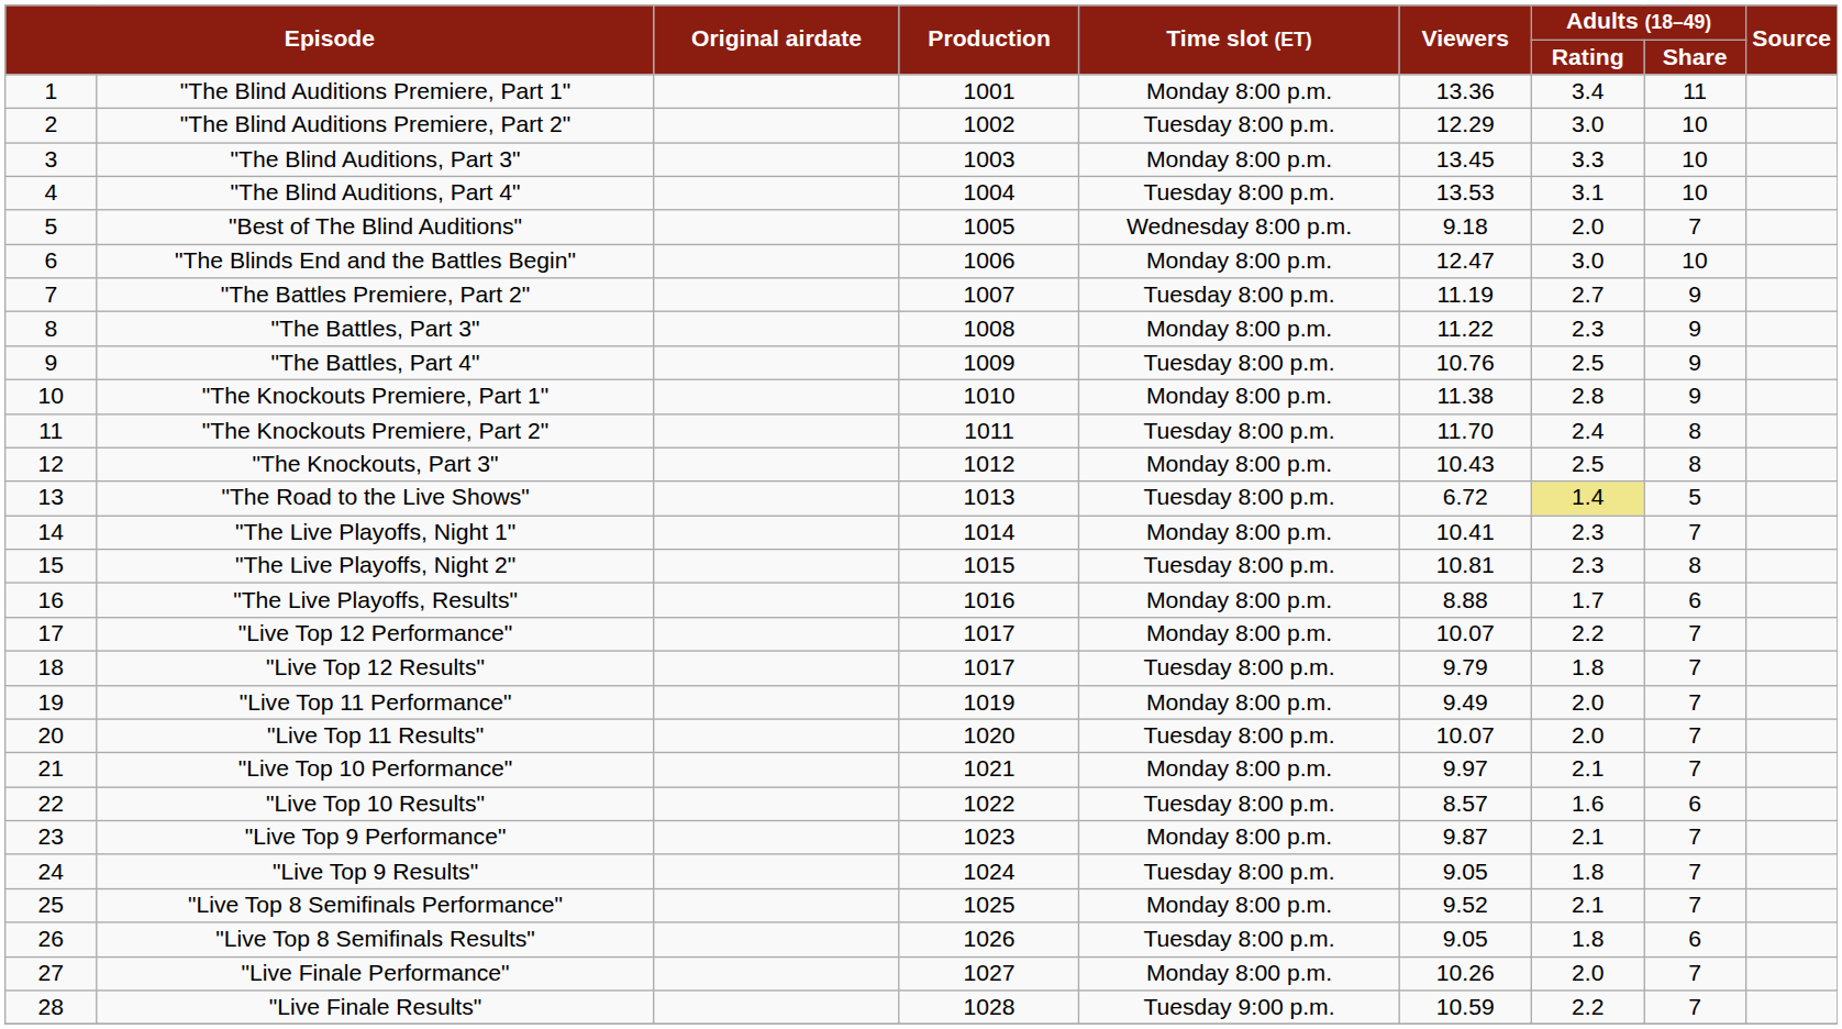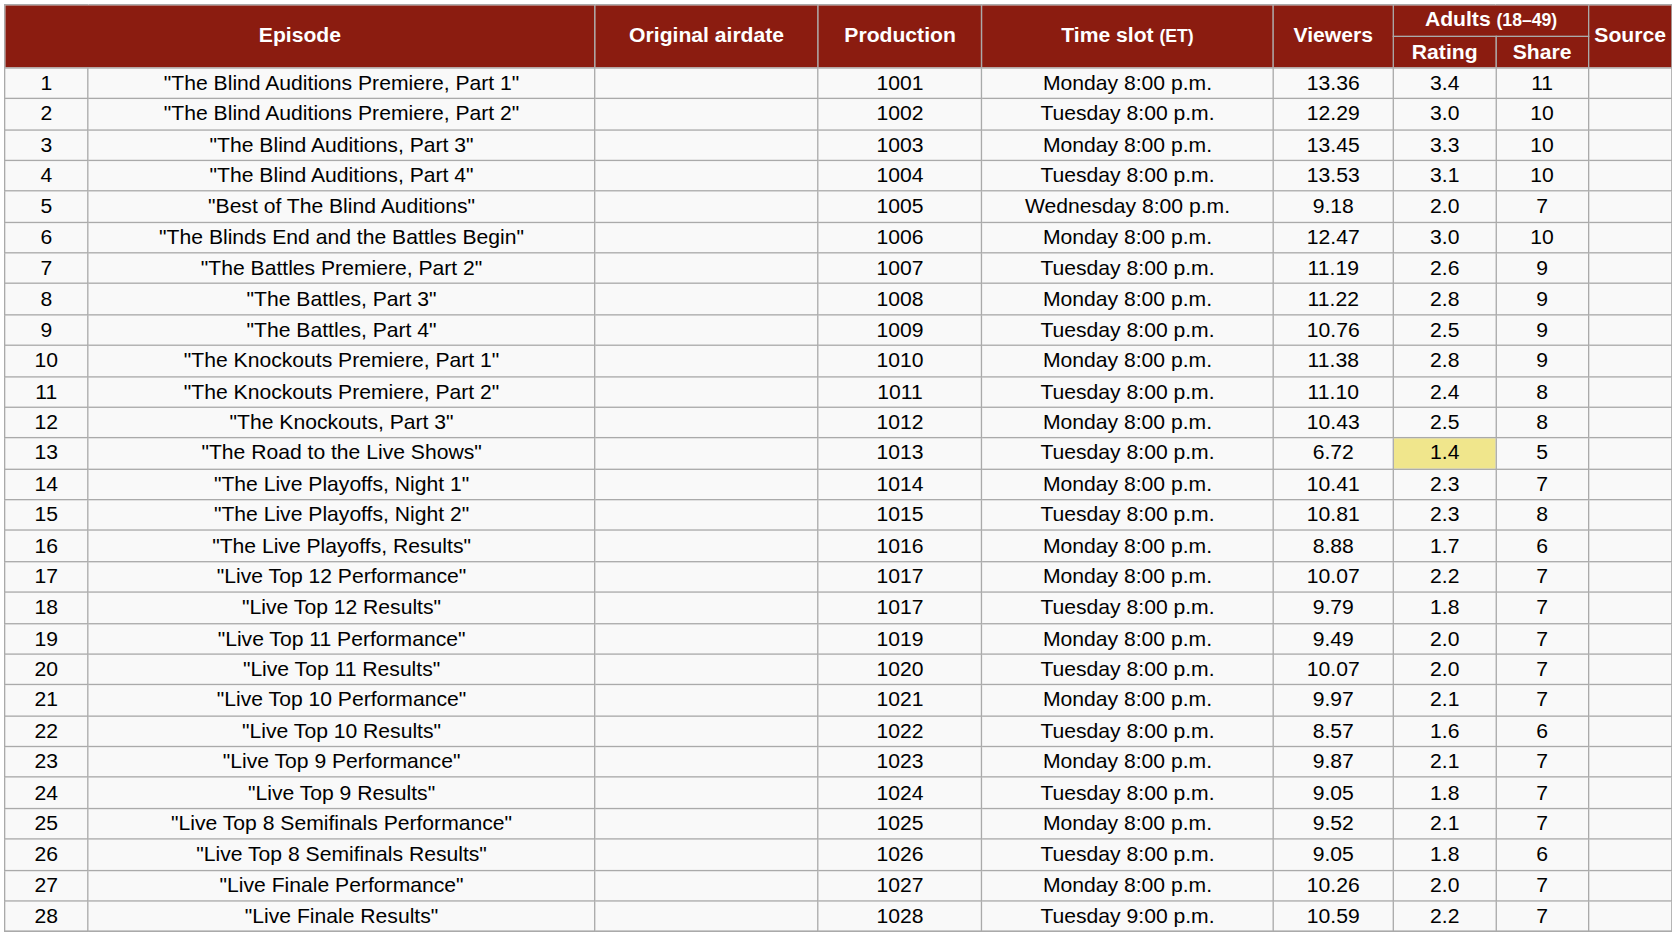"The Battles Premiere, Part 2" | Adults (18–49) / Rating: 2.7 -> 2.6
"The Battles, Part 3" | Adults (18–49) / Rating: 2.3 -> 2.8
"The Knockouts Premiere, Part 2" | Viewers: 11.70 -> 11.10
